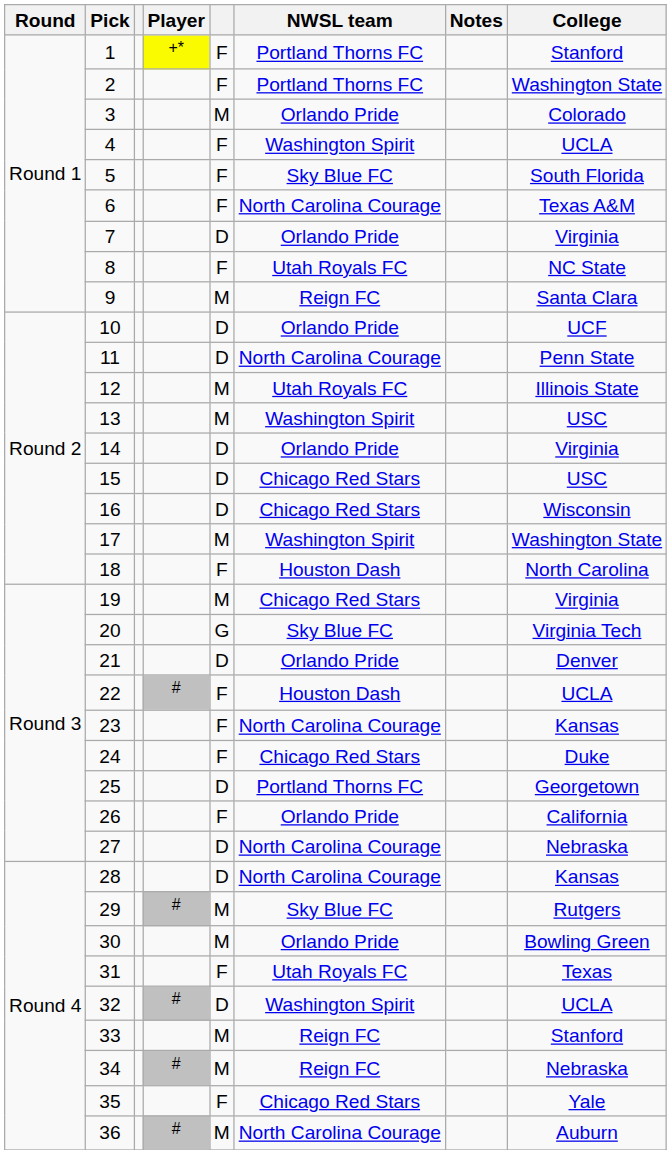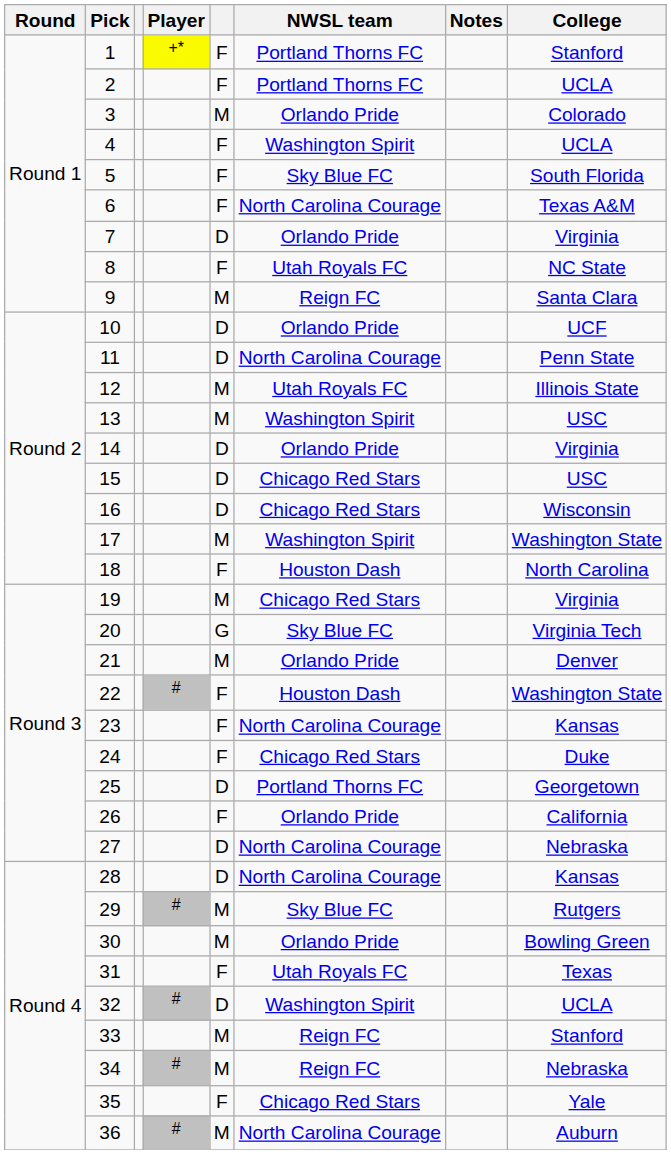2 | College: Washington State -> UCLA
21 | column 5: D -> M
22 | College: UCLA -> Washington State
